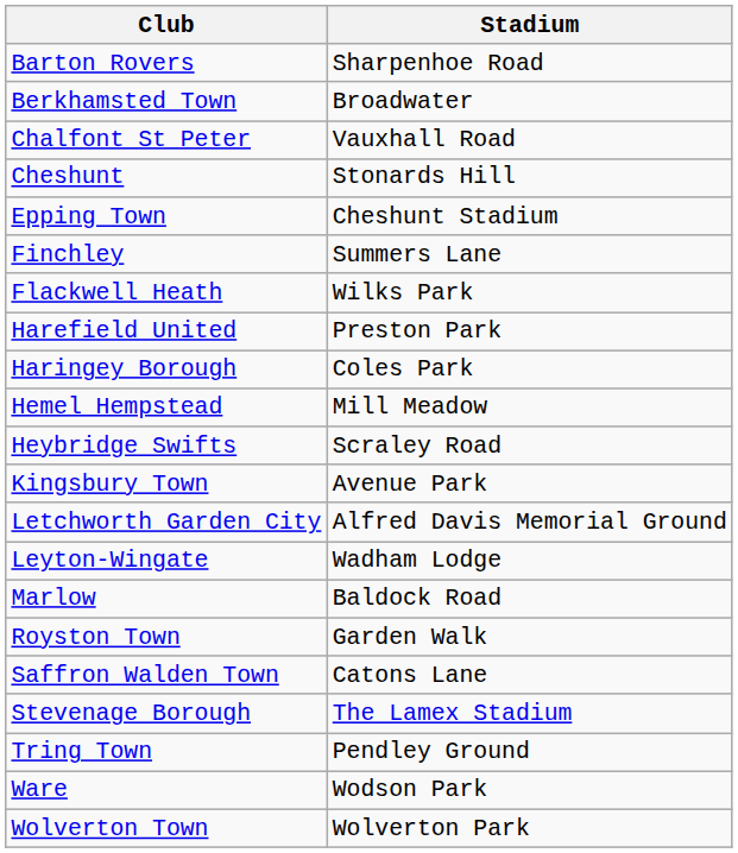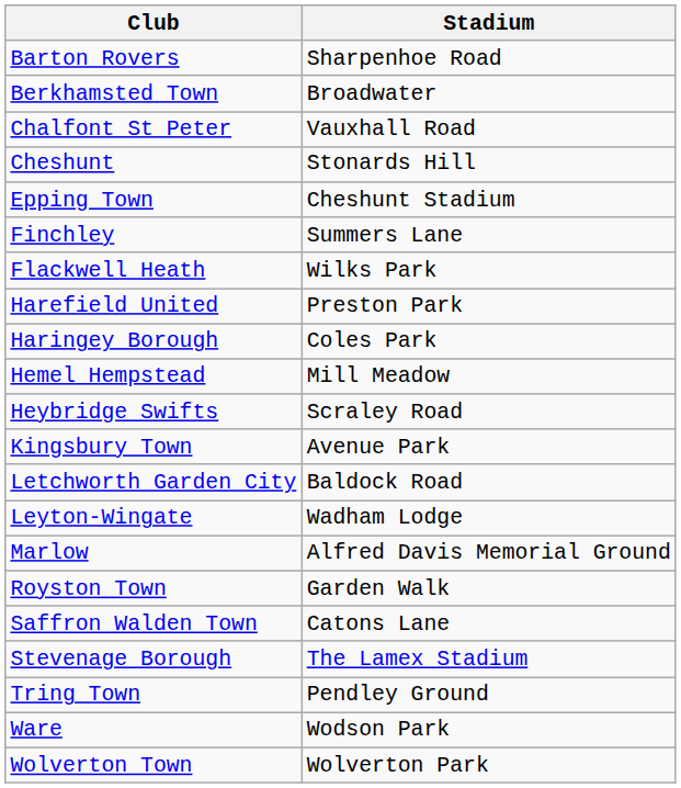Letchworth Garden City | Stadium: Alfred Davis Memorial Ground -> Baldock Road
Marlow | Stadium: Baldock Road -> Alfred Davis Memorial Ground
